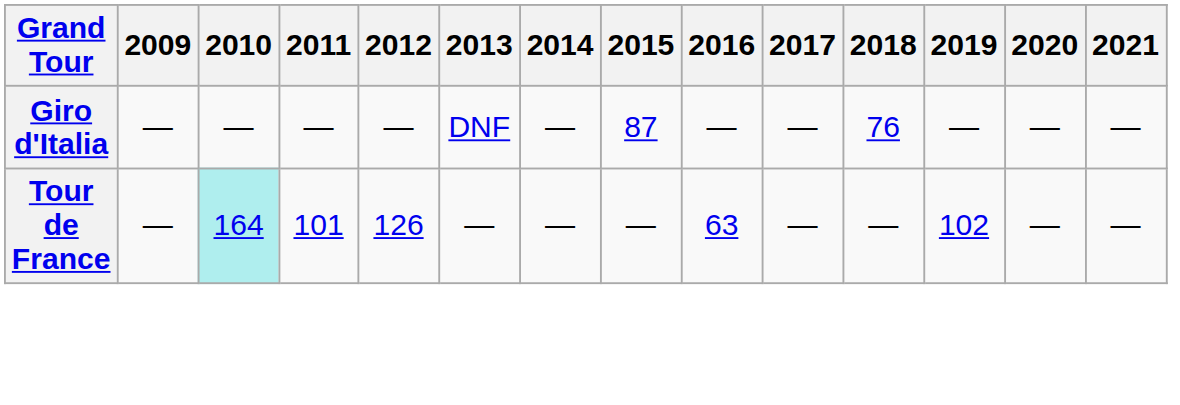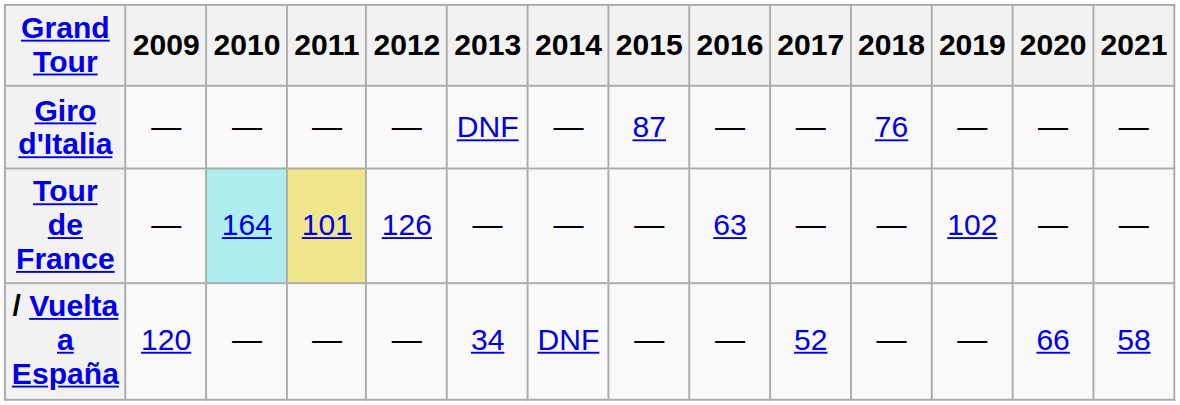Tour de France | 2011: no background -> khaki background
+ row: / Vuelta a España | 120 | — | — | — | 34 | DNF | — | — | 52 | — | — | 66 | 58
